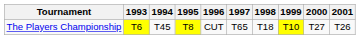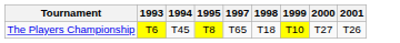- column: 1996 | CUT
